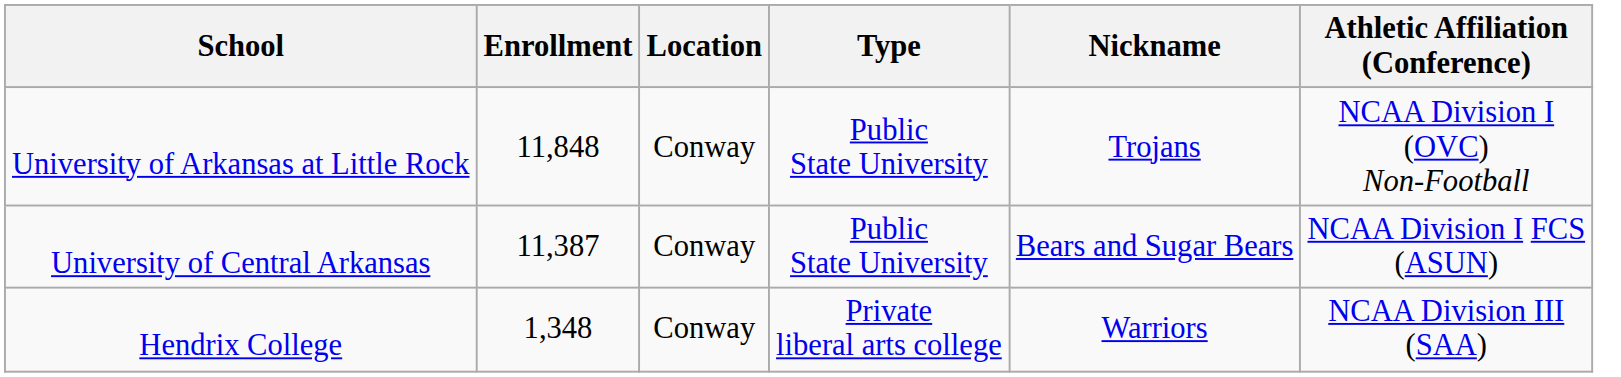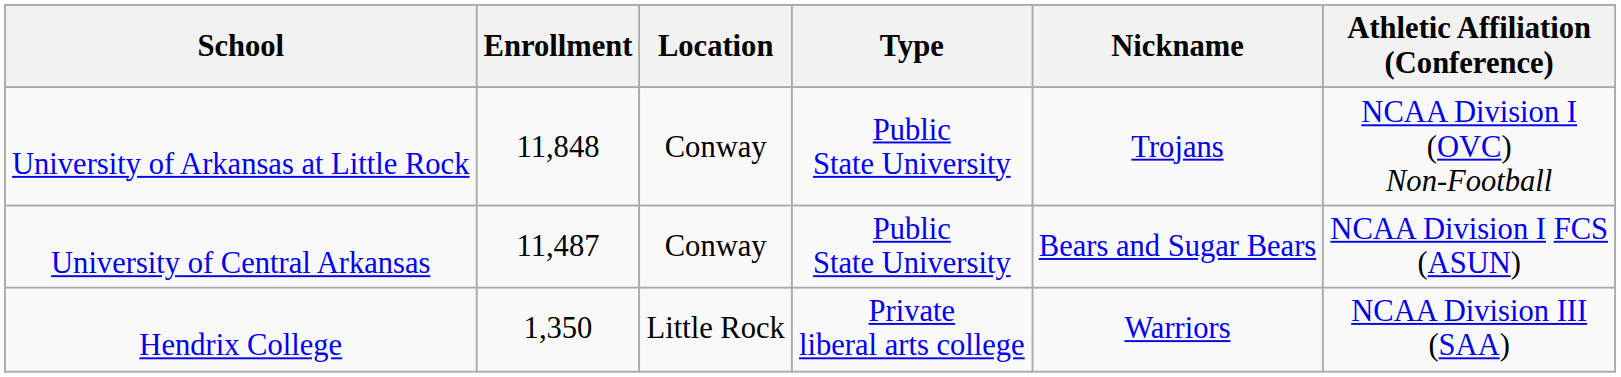University of Central Arkansas | Enrollment: 11,387 -> 11,487
Hendrix College | Enrollment: 1,348 -> 1,350
Hendrix College | Location: Conway -> Little Rock
